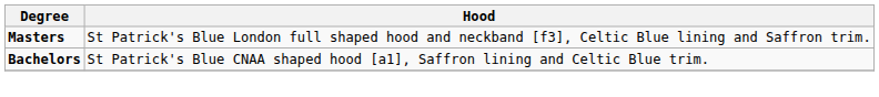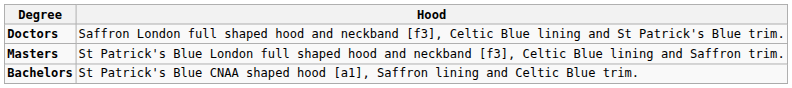+ row: Doctors | Saffron London full shaped hood and neckband [f3], Celtic Blue lining and St Patrick's Blue trim.
